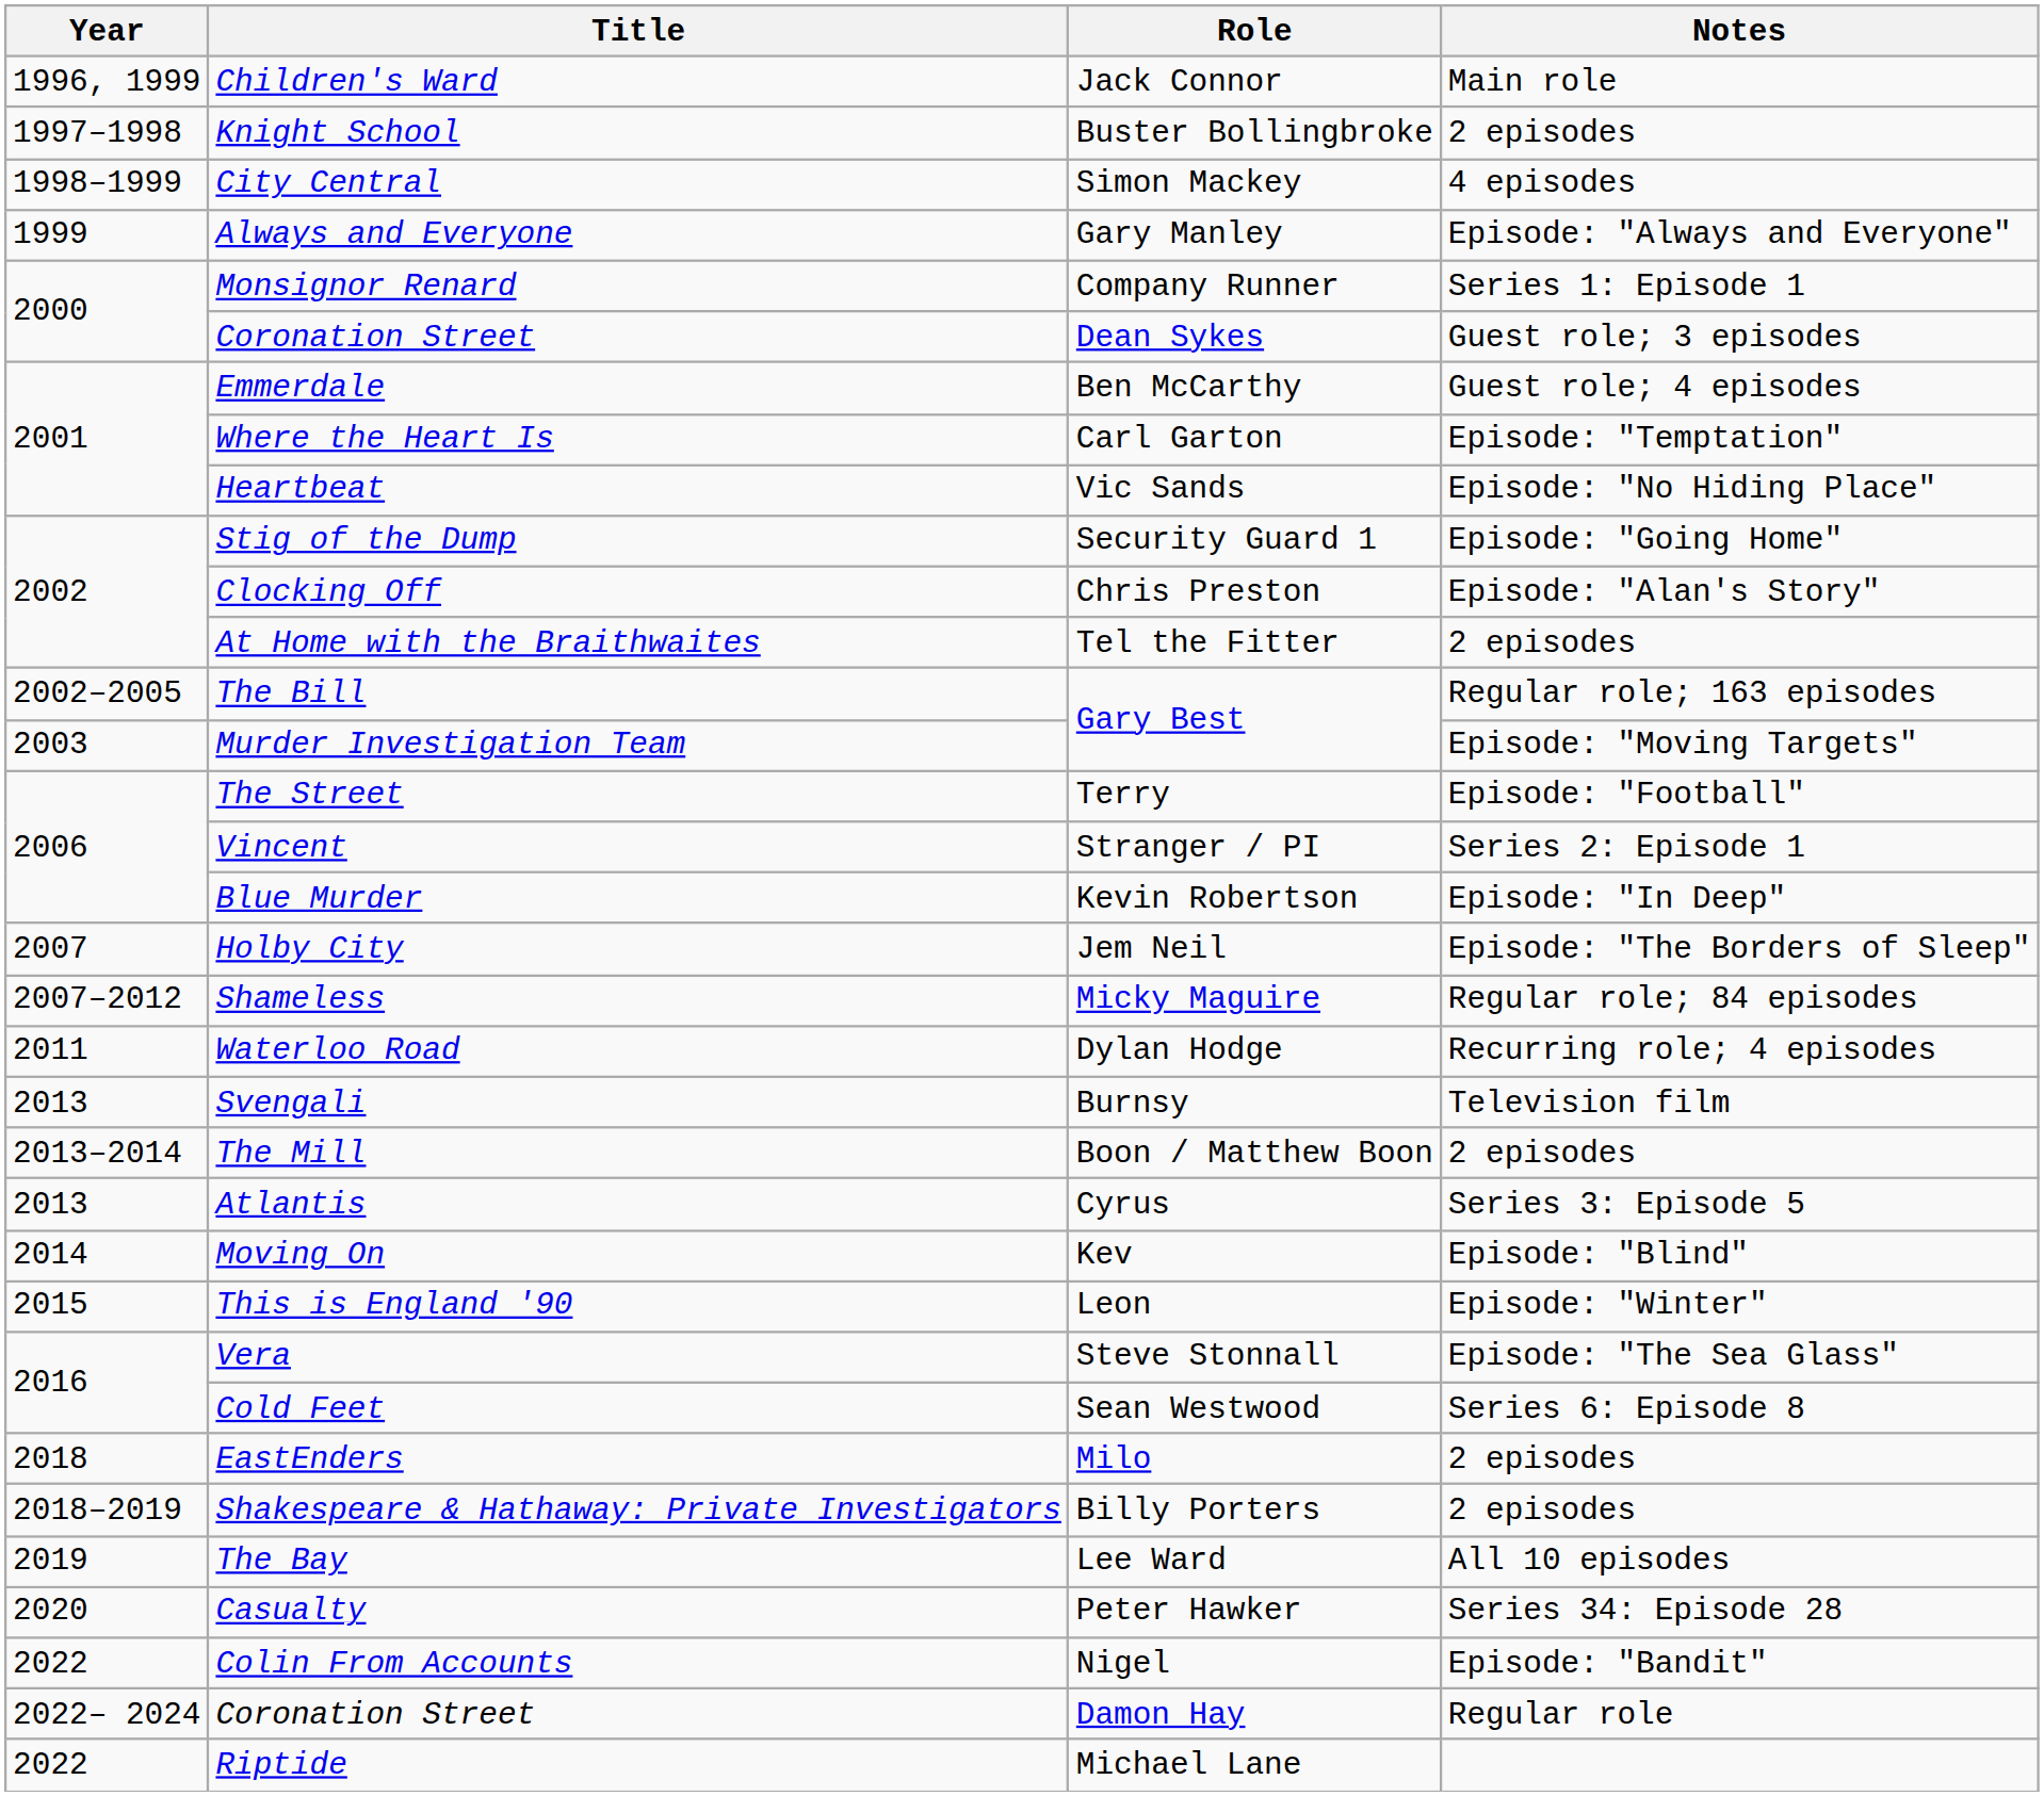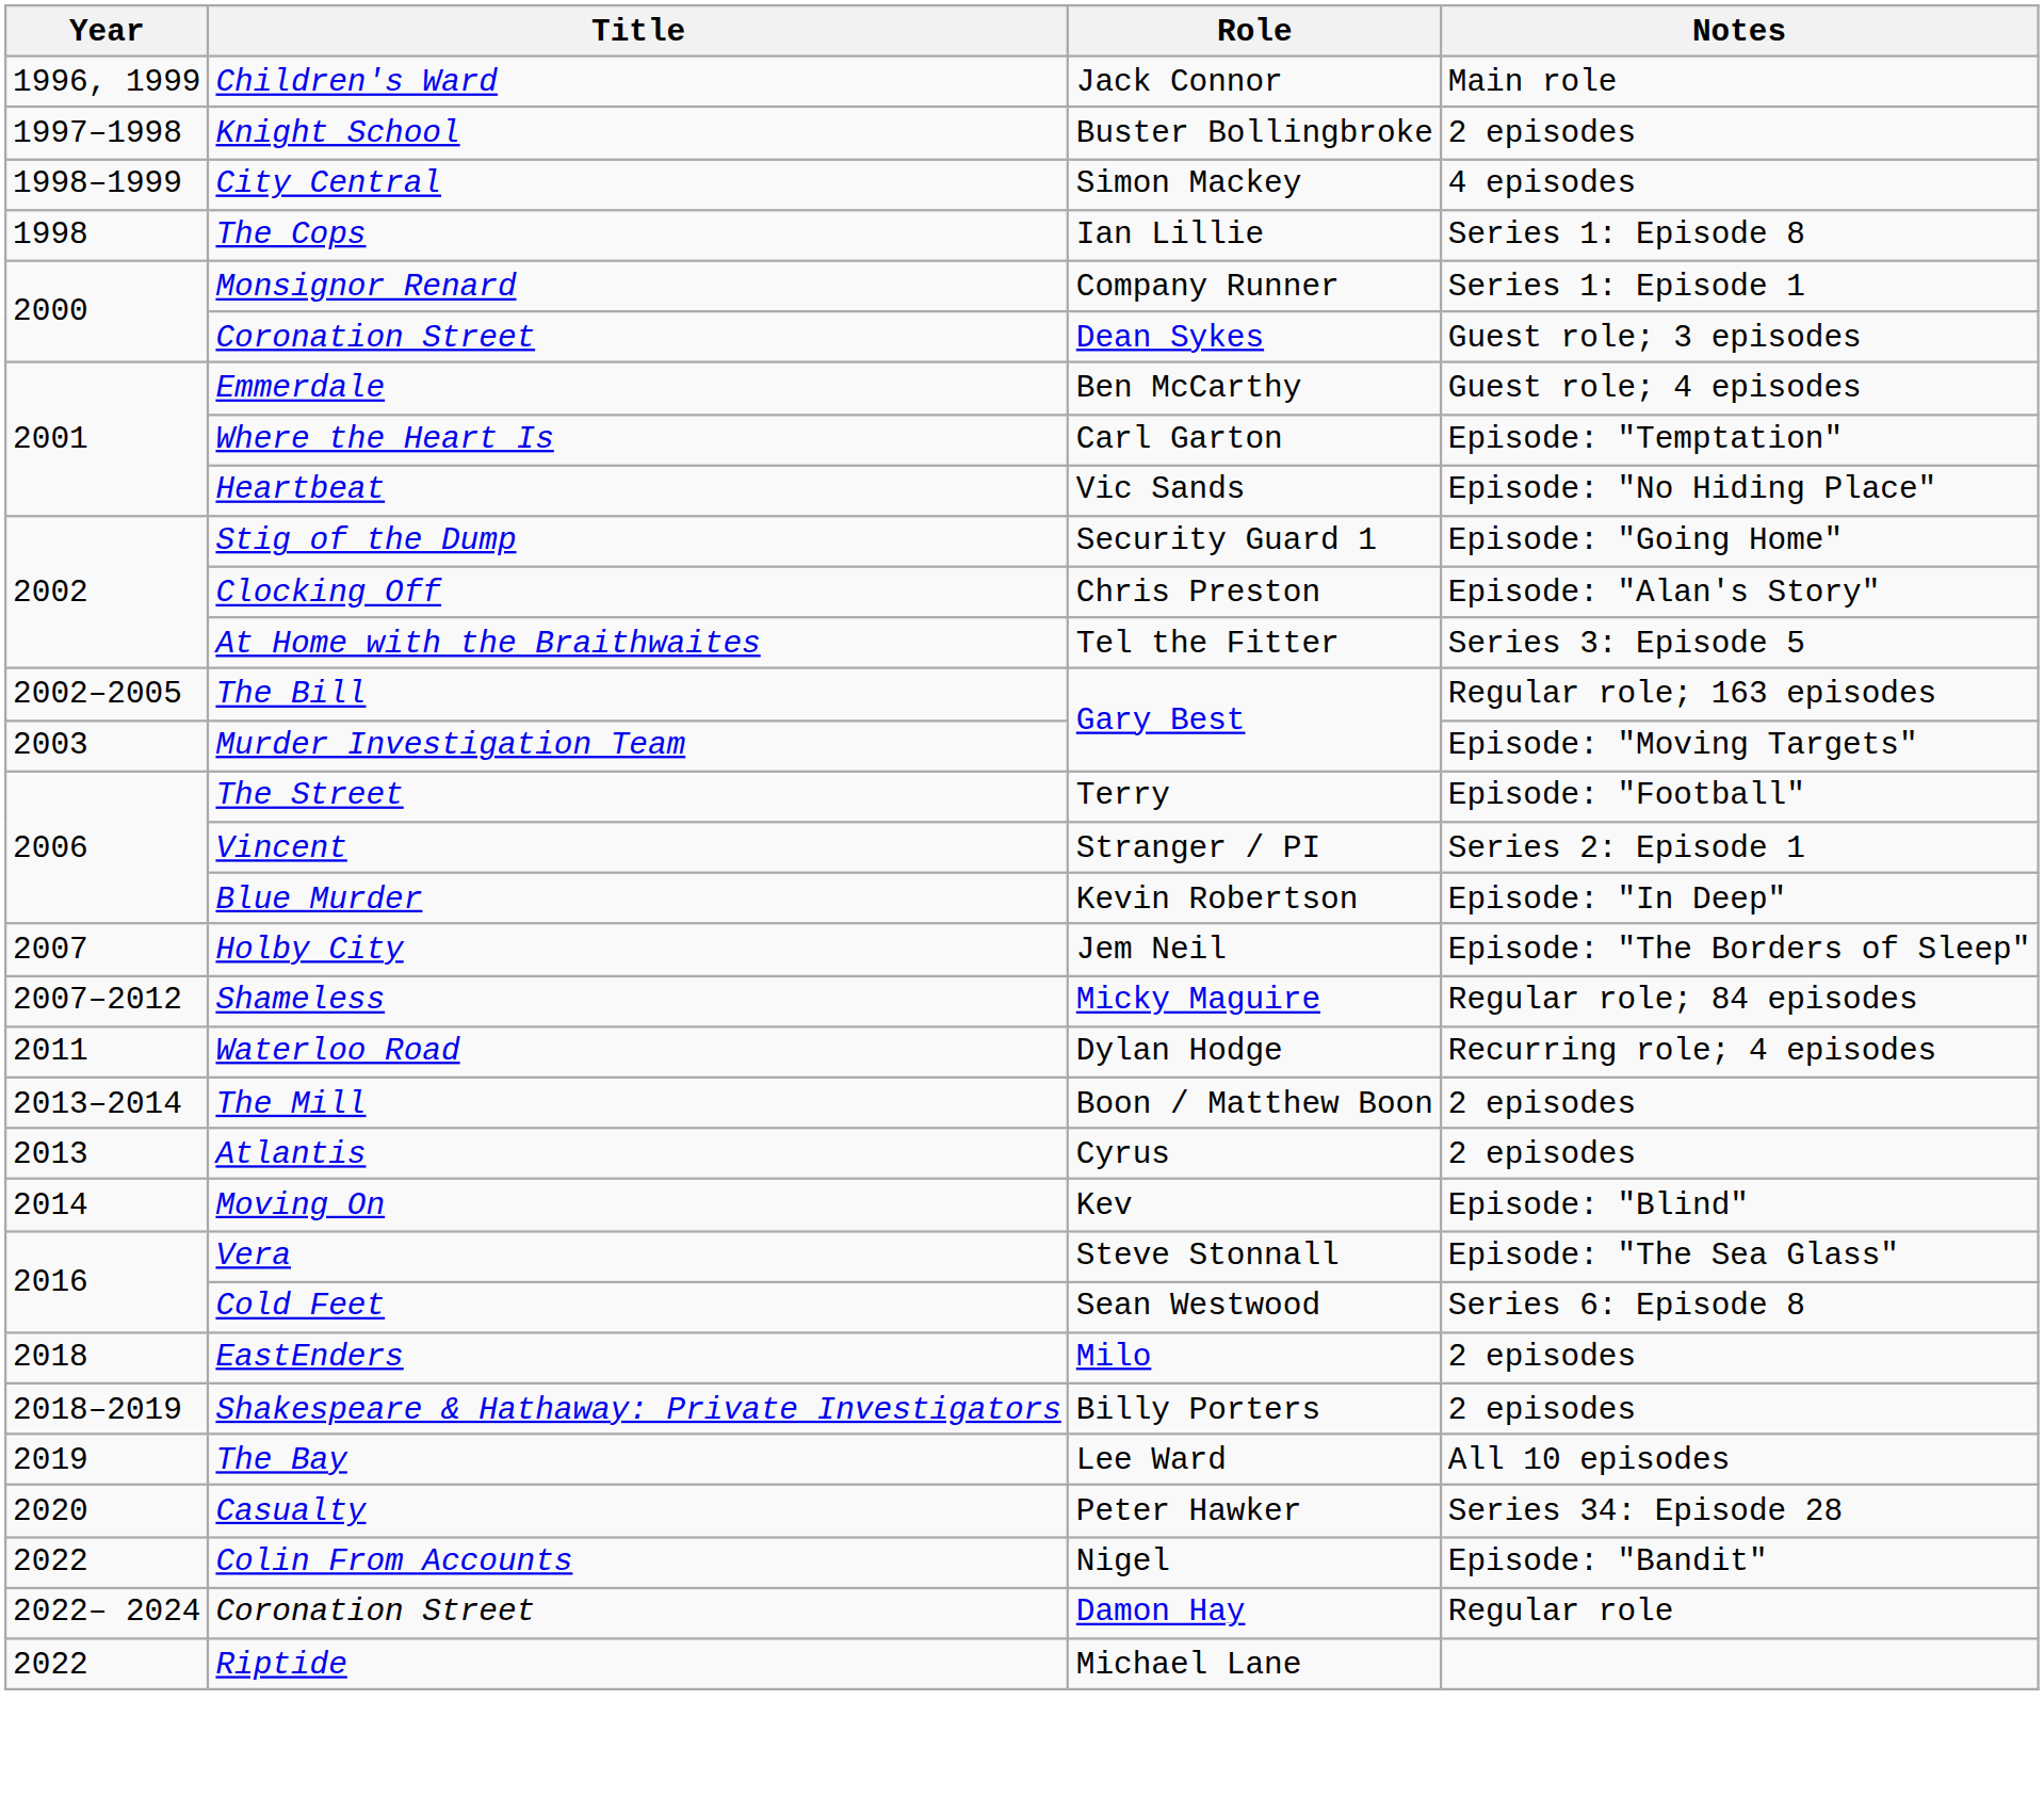+ row: 1998 | The Cops | Ian Lillie | Series 1: Episode 8
- row: 1999 | Always and Everyone | Gary Manley | Episode: "Always and Everyone"
At Home with the Braithwaites | Notes: 2 episodes -> Series 3: Episode 5
- row: 2013 | Svengali | Burnsy | Television film
Atlantis | Notes: Series 3: Episode 5 -> 2 episodes
- row: 2015 | This is England '90 | Leon | Episode: "Winter"
